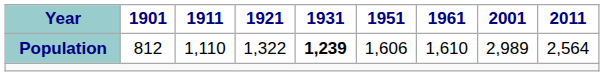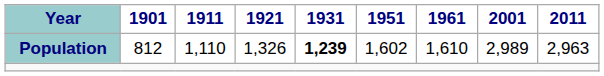Population | 1921: 1,322 -> 1,326
Population | 1951: 1,606 -> 1,602
Population | 2011: 2,564 -> 2,963
